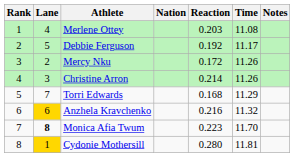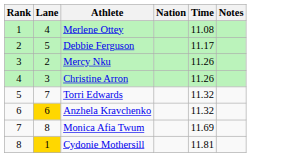- column: Reaction | 0.203 | 0.192 | 0.172 | 0.214 | 0.168 | 0.216 | 0.223 | 0.280
Torri Edwards | Time: 11.29 -> 11.32
Monica Afia Twum | Lane: bold -> normal
Monica Afia Twum | Time: 11.70 -> 11.69
